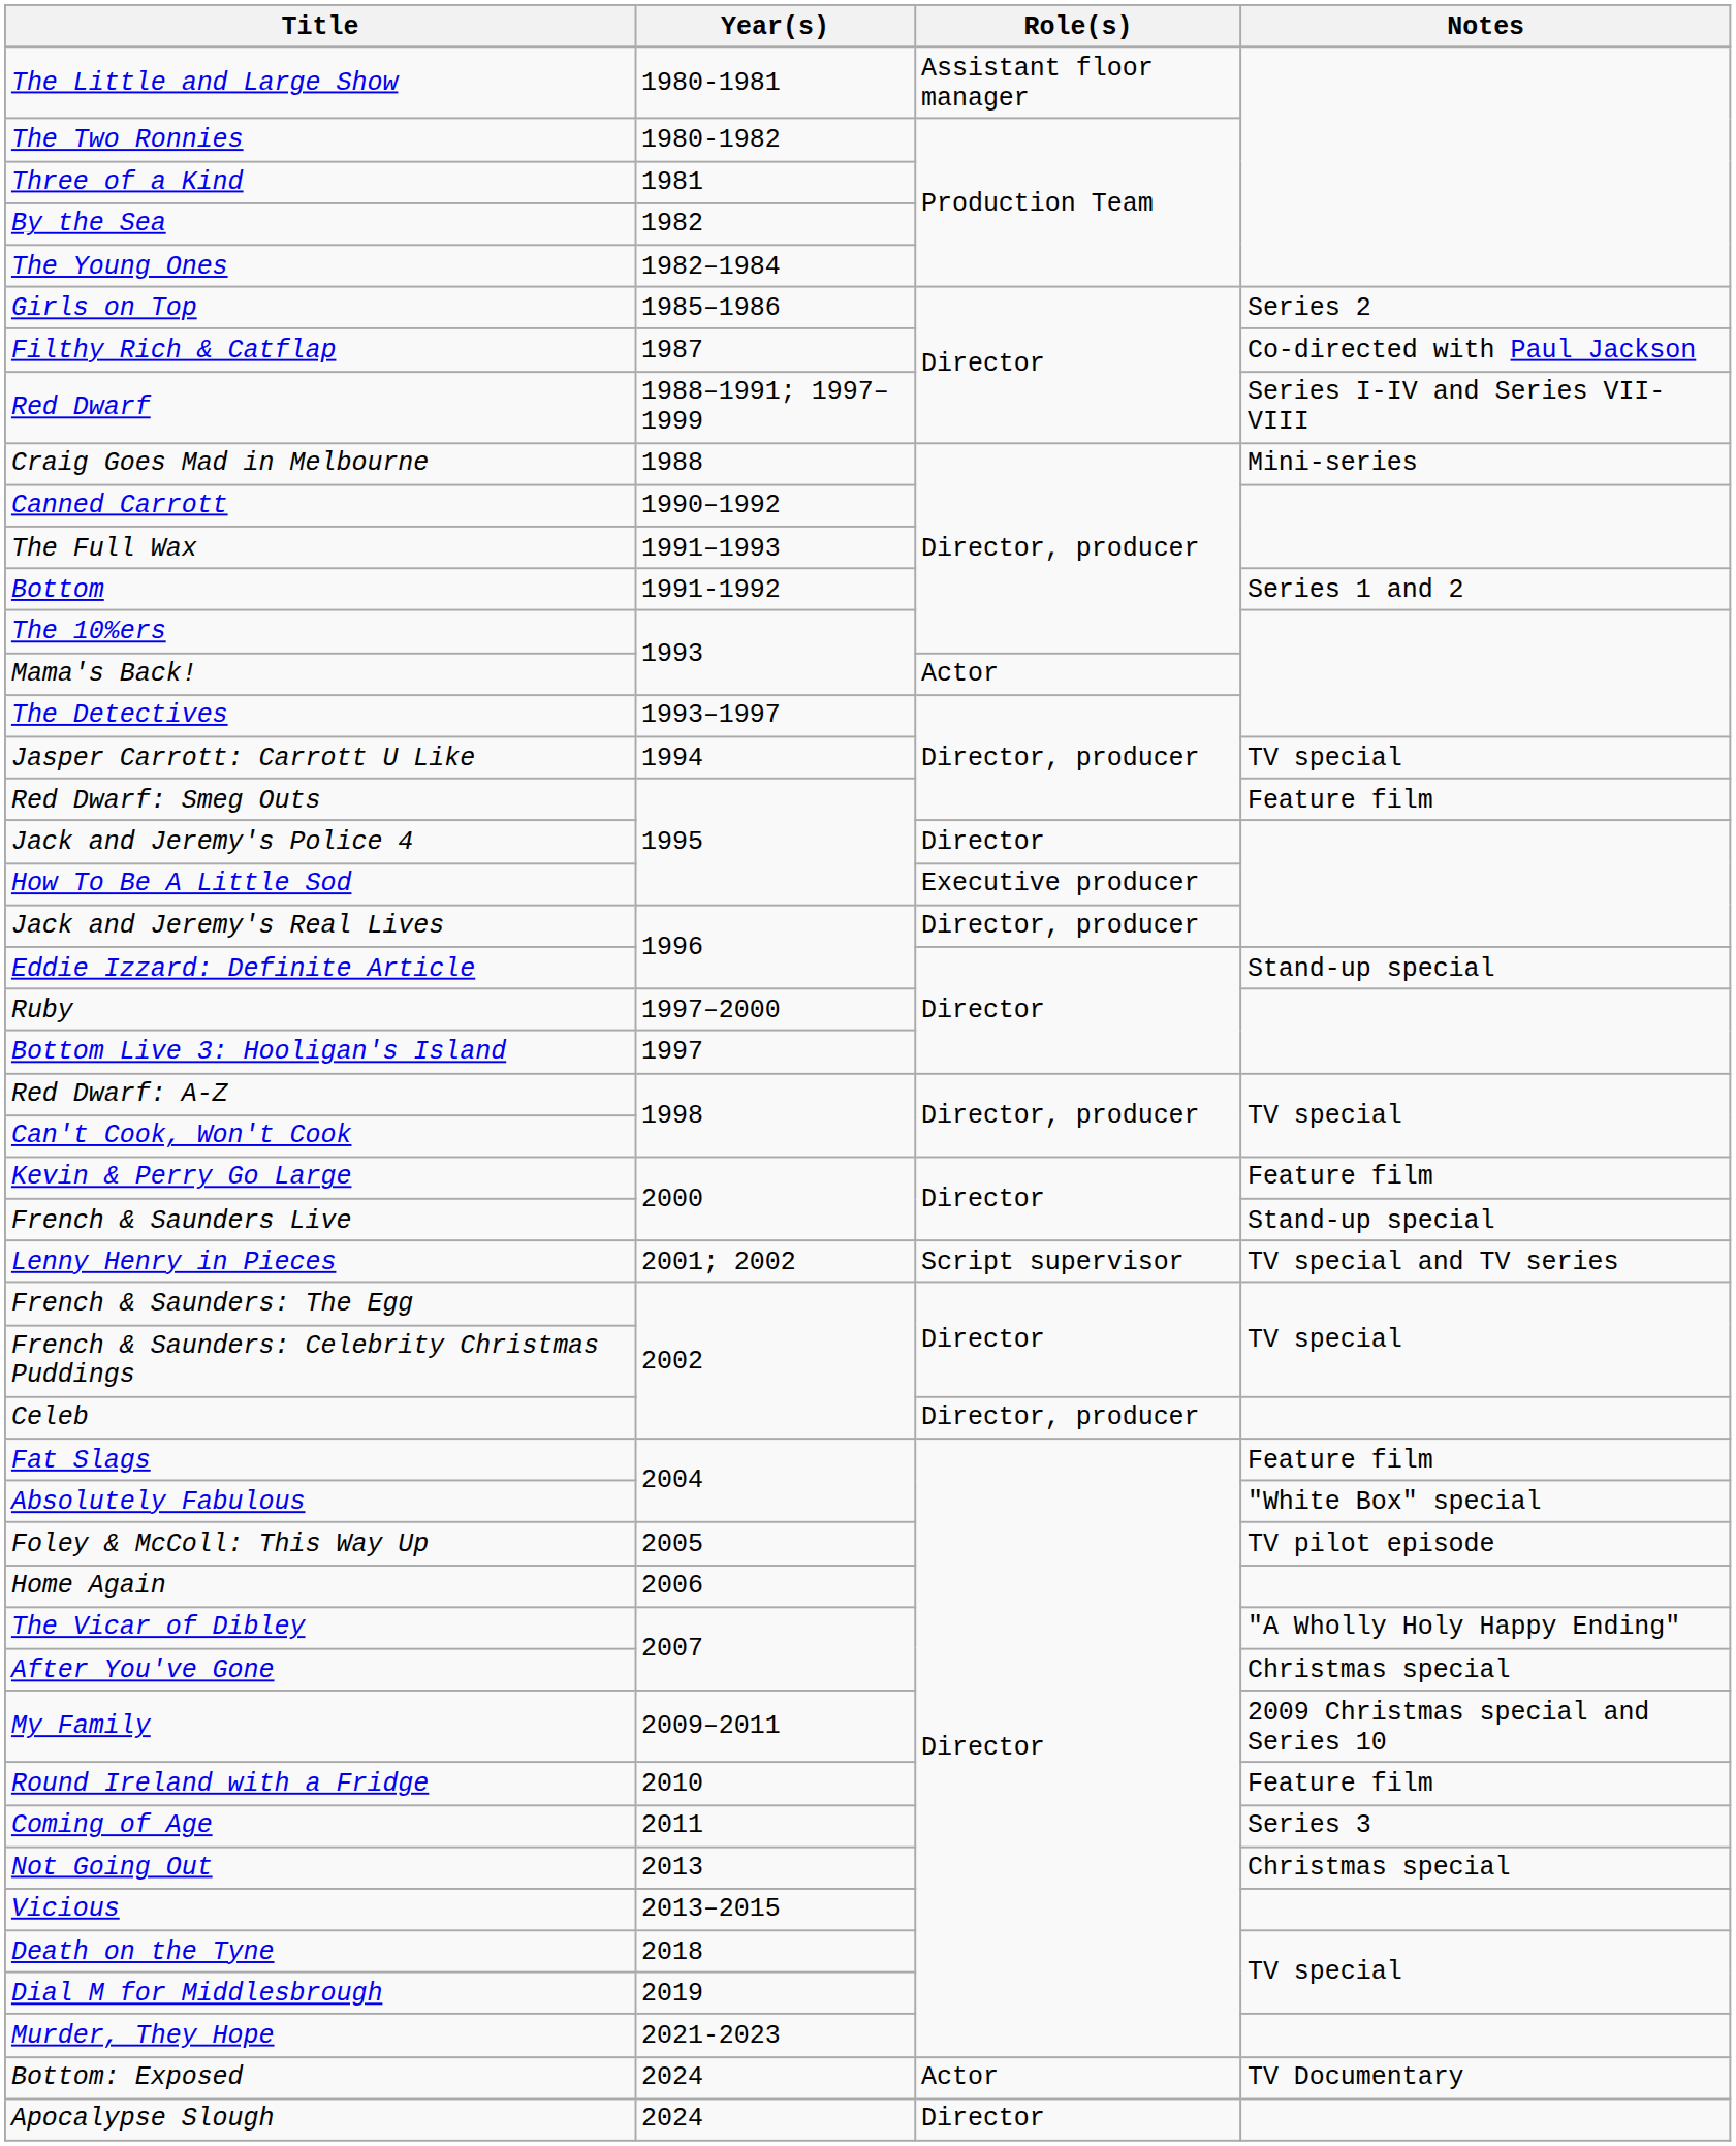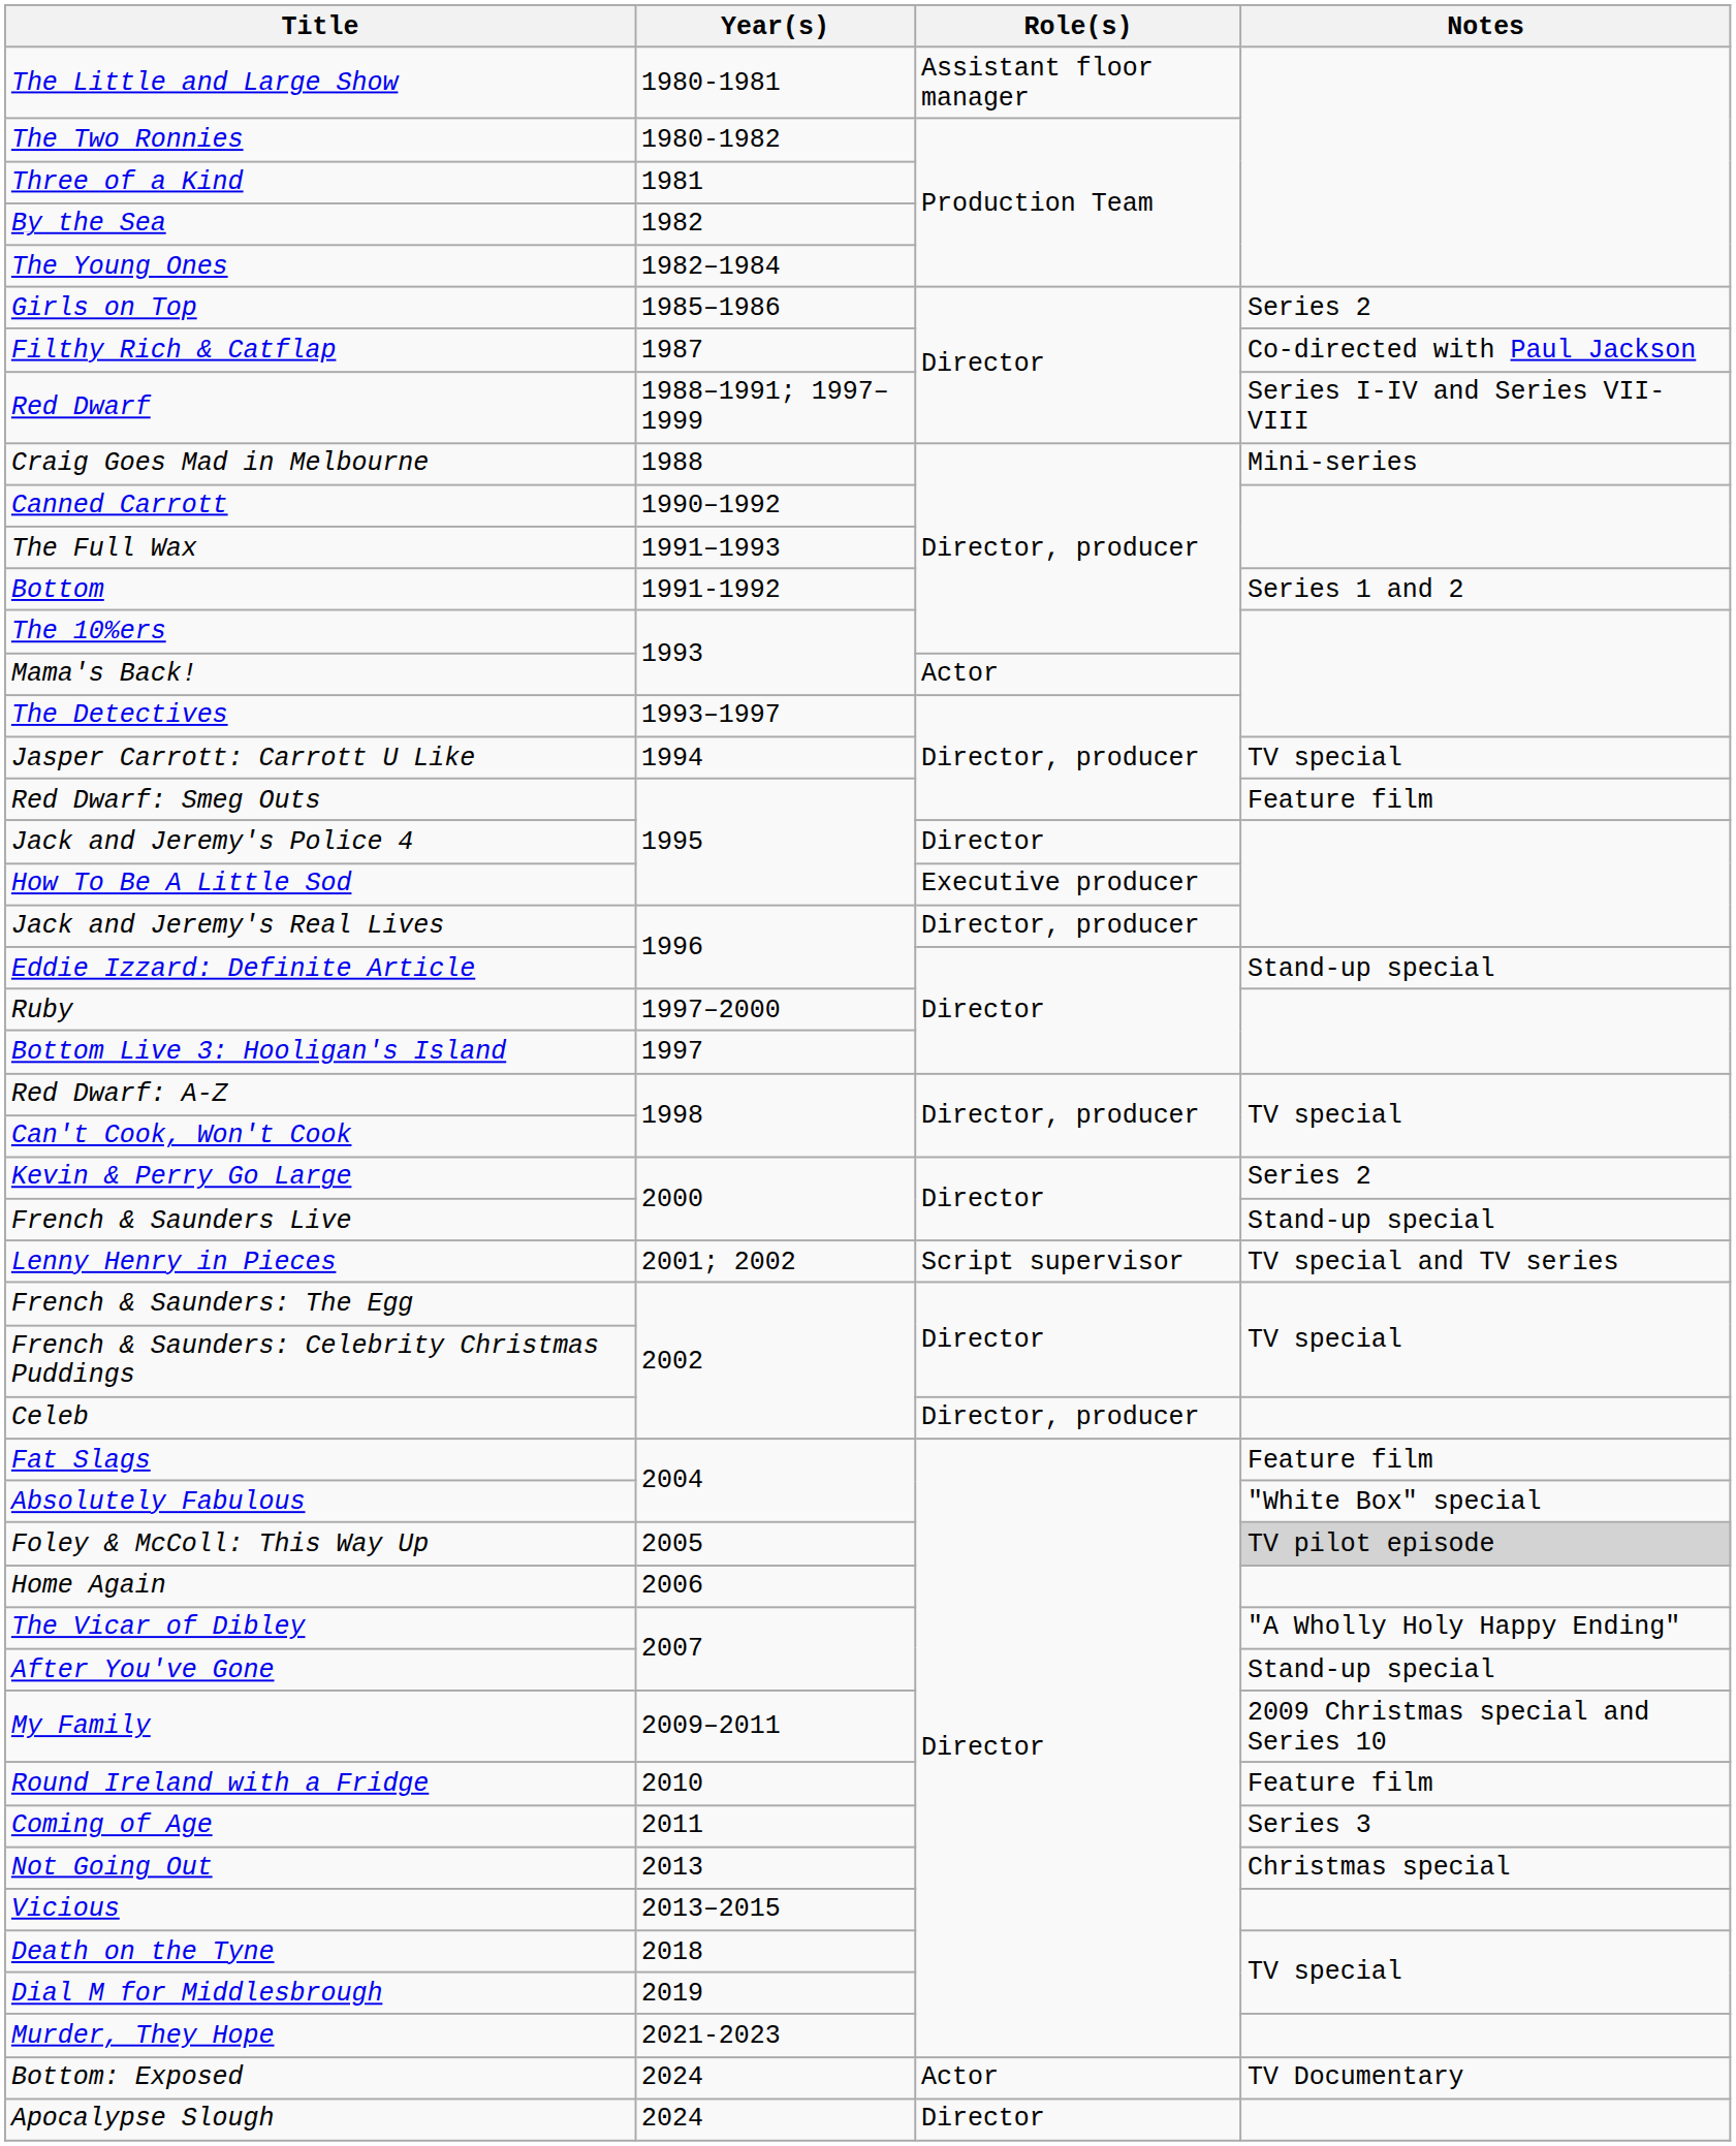Kevin & Perry Go Large | Notes: Feature film -> Series 2
Foley & McColl: This Way Up | Notes: no background -> lightgrey background
After You've Gone | Notes: Christmas special -> Stand-up special
